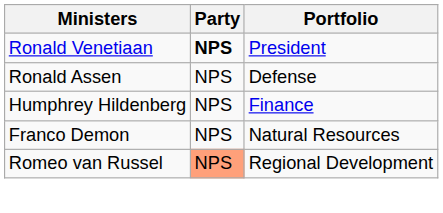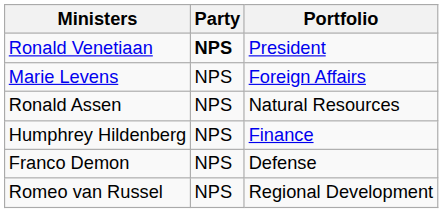+ row: Marie Levens | NPS | Foreign Affairs
Ronald Assen | Portfolio: Defense -> Natural Resources
Franco Demon | Portfolio: Natural Resources -> Defense
Romeo van Russel | Party: lightsalmon background -> no background
